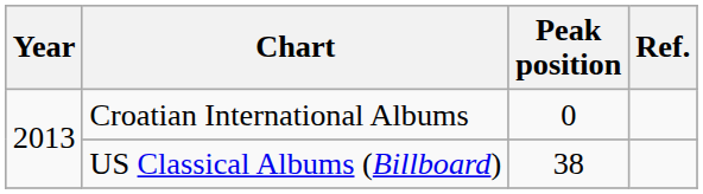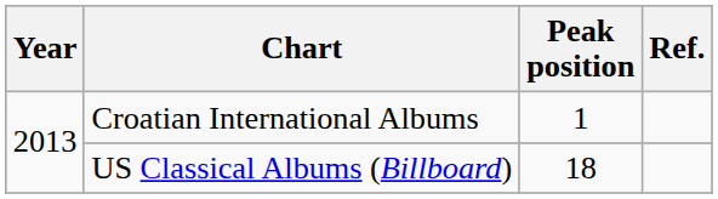Croatian International Albums | Peak position: 0 -> 1
US Classical Albums (Billboard) | Peak position: 38 -> 18
